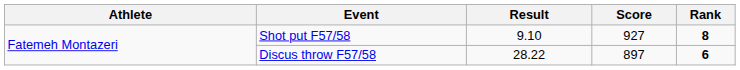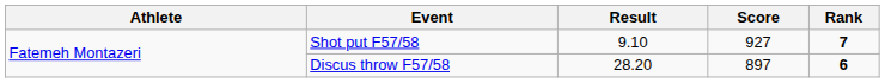Shot put F57/58 | Rank: 8 -> 7
Discus throw F57/58 | Result: 28.22 -> 28.20
